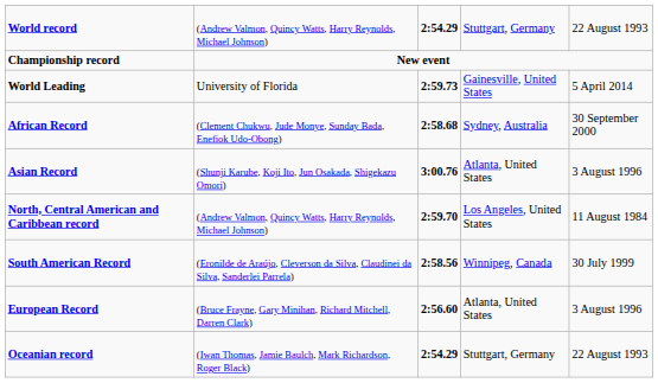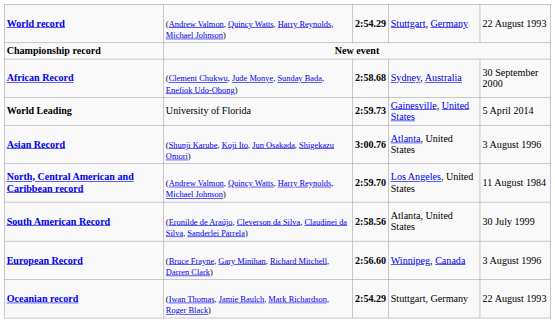rows swapped: World Leading <-> African Record
South American Record | column 4: Winnipeg, Canada -> Atlanta, United States
European Record | column 4: Atlanta, United States -> Winnipeg, Canada
